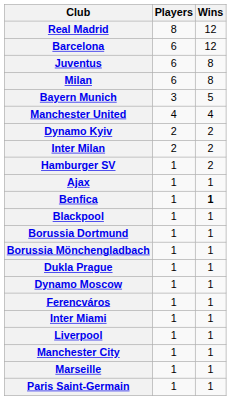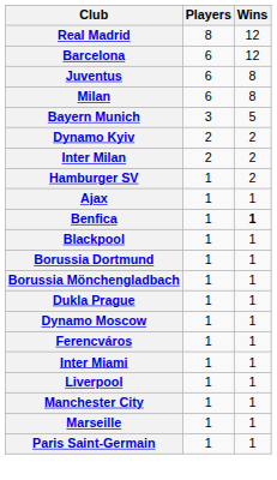- row: Manchester United | 4 | 4
